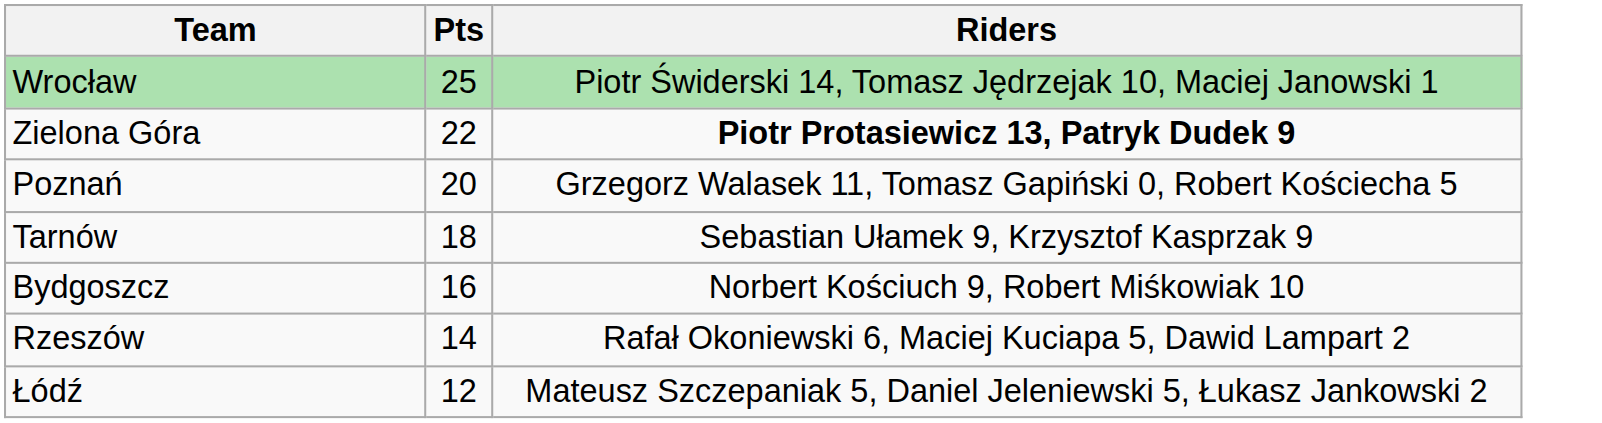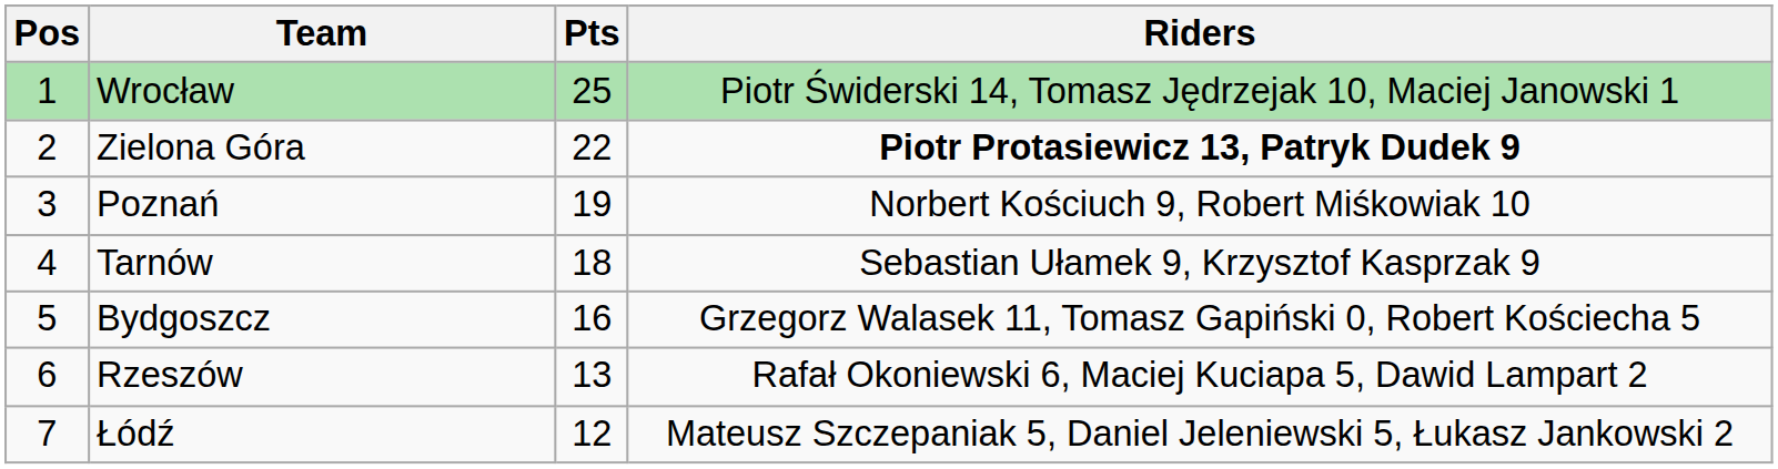+ column: Pos | 1 | 2 | 3 | 4 | 5 | 6 | 7
Poznań | Pts: 20 -> 19
Poznań | Riders: Grzegorz Walasek 11, Tomasz Gapiński 0, Robert Kościecha 5 -> Norbert Kościuch 9, Robert Miśkowiak 10
Bydgoszcz | Riders: Norbert Kościuch 9, Robert Miśkowiak 10 -> Grzegorz Walasek 11, Tomasz Gapiński 0, Robert Kościecha 5
Rzeszów | Pts: 14 -> 13
